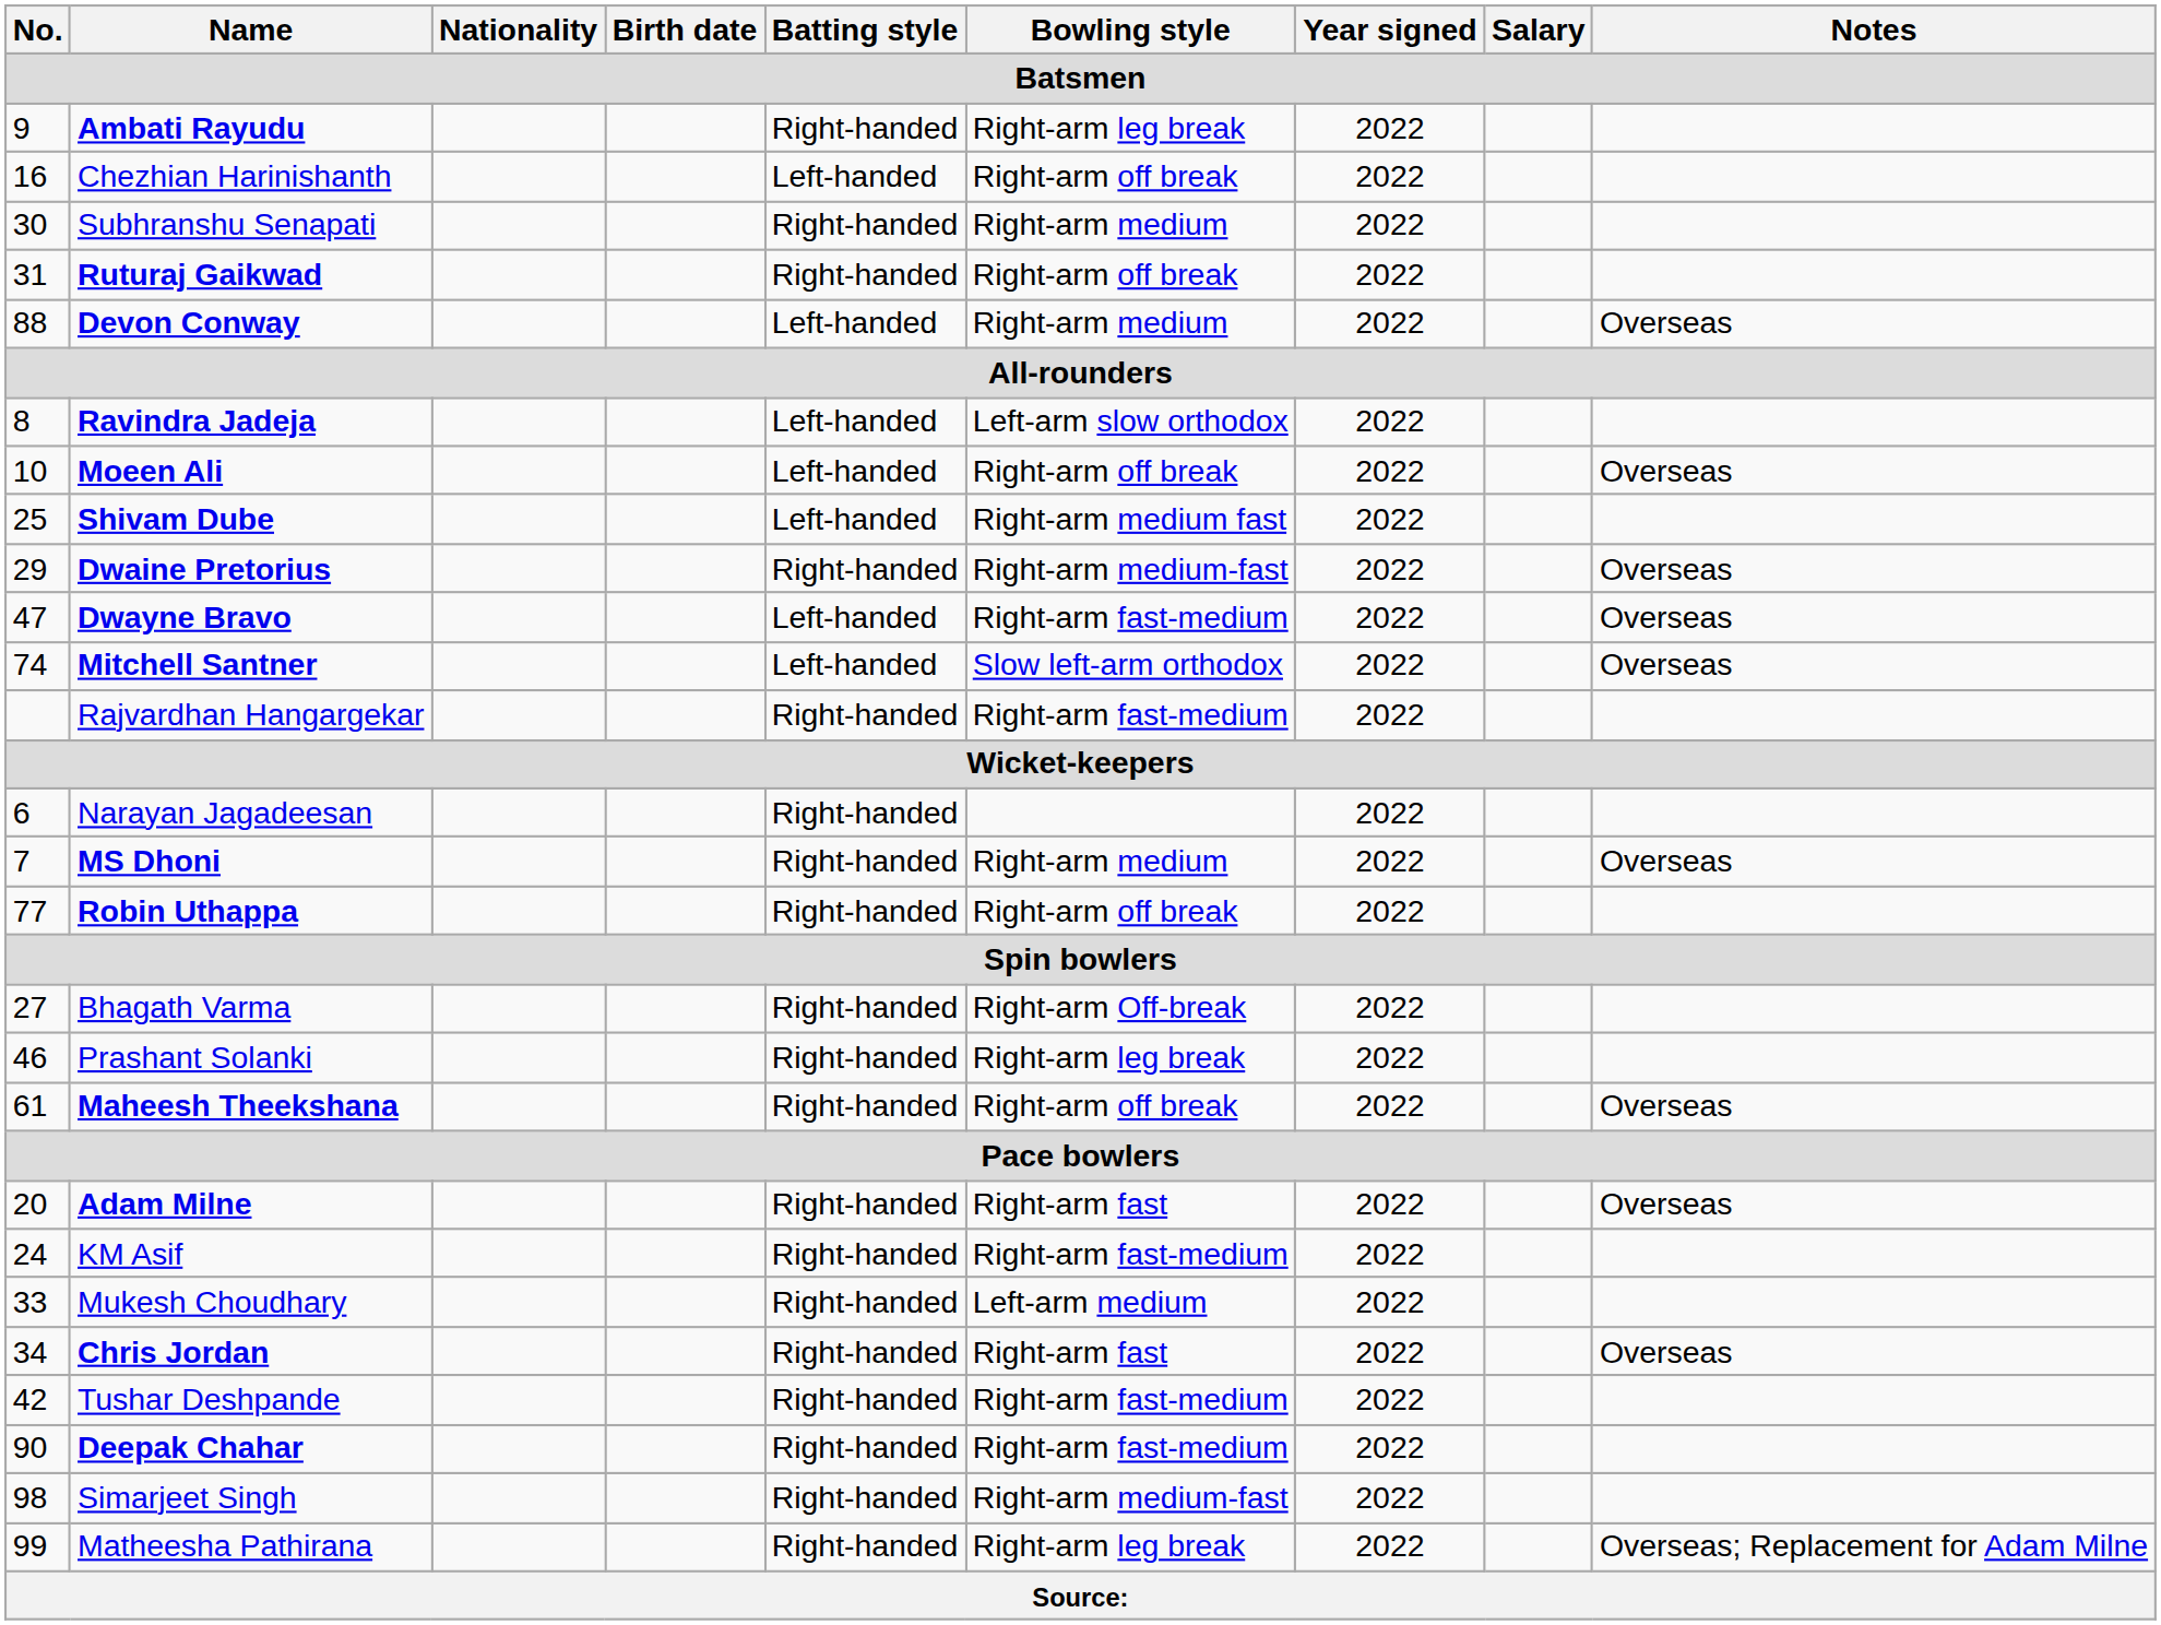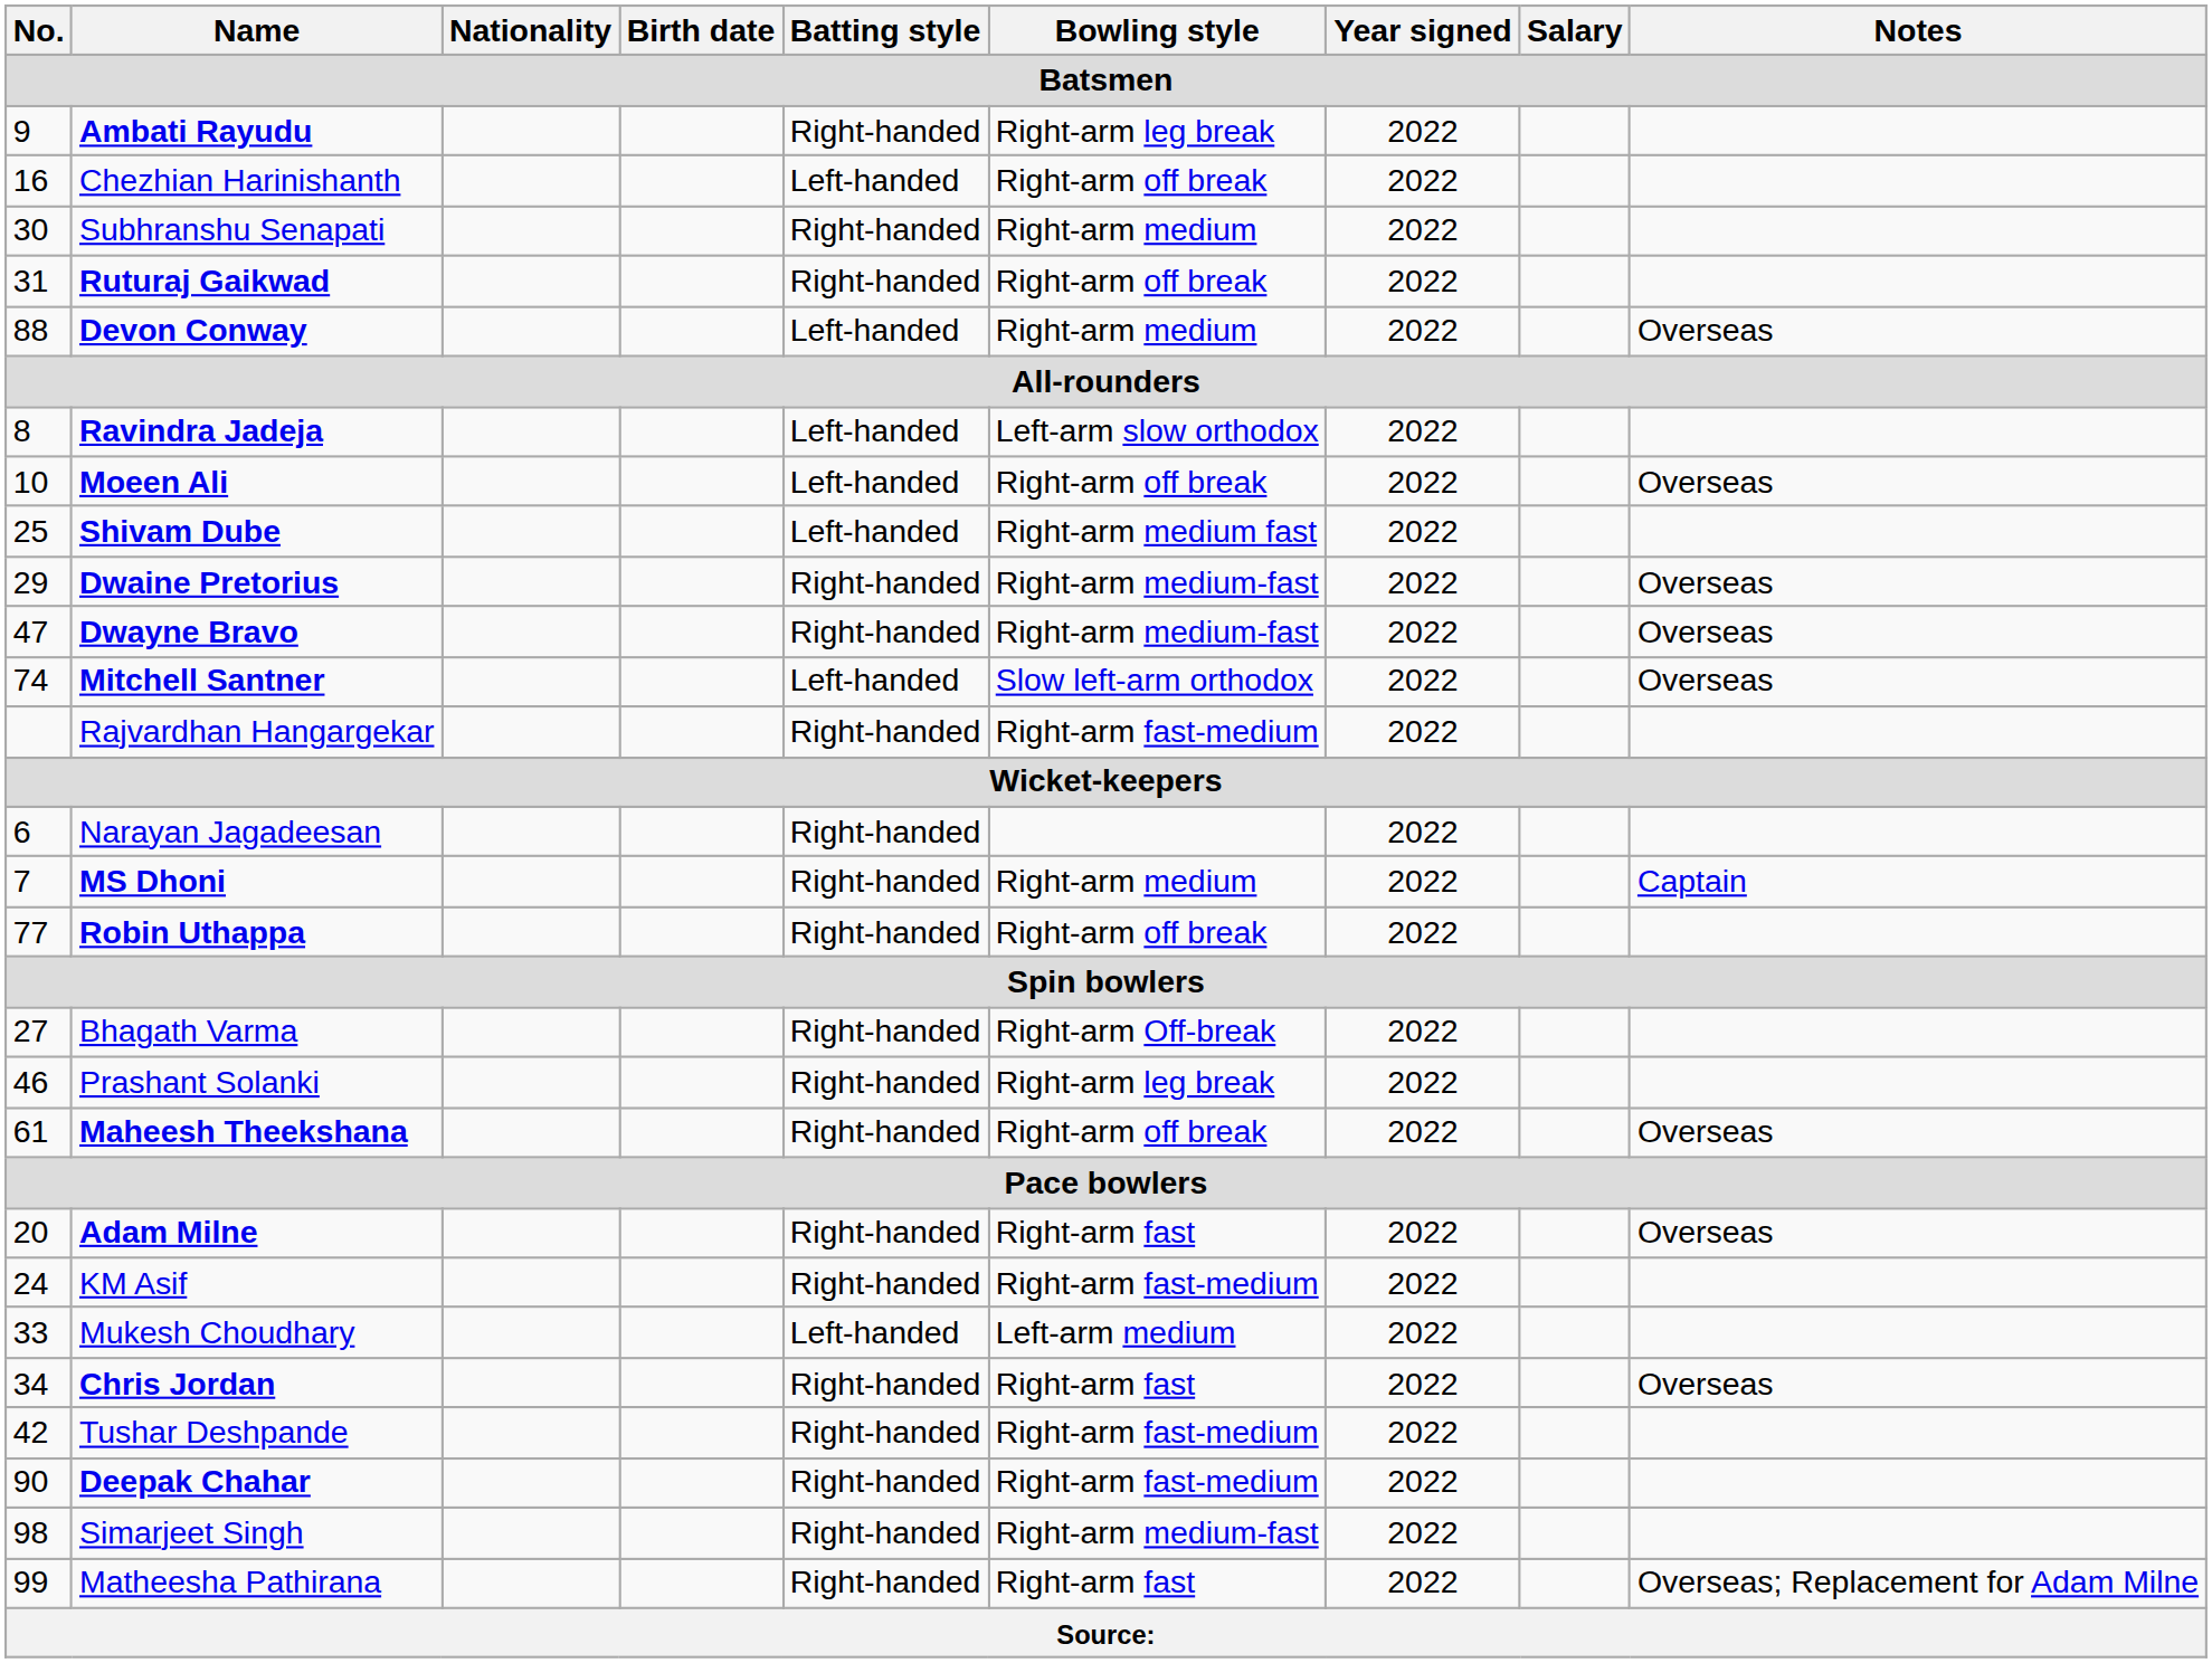Dwayne Bravo | Batting style: Left-handed -> Right-handed
Dwayne Bravo | Bowling style: Right-arm fast-medium -> Right-arm medium-fast
MS Dhoni | Notes: Overseas -> Captain
Mukesh Choudhary | Batting style: Right-handed -> Left-handed
Matheesha Pathirana | Bowling style: Right-arm leg break -> Right-arm fast
